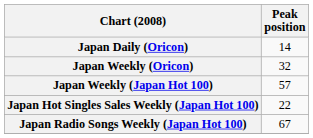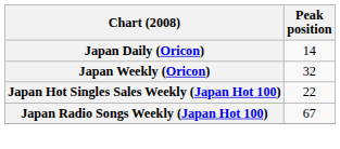- row: Japan Weekly (Japan Hot 100) | 57
